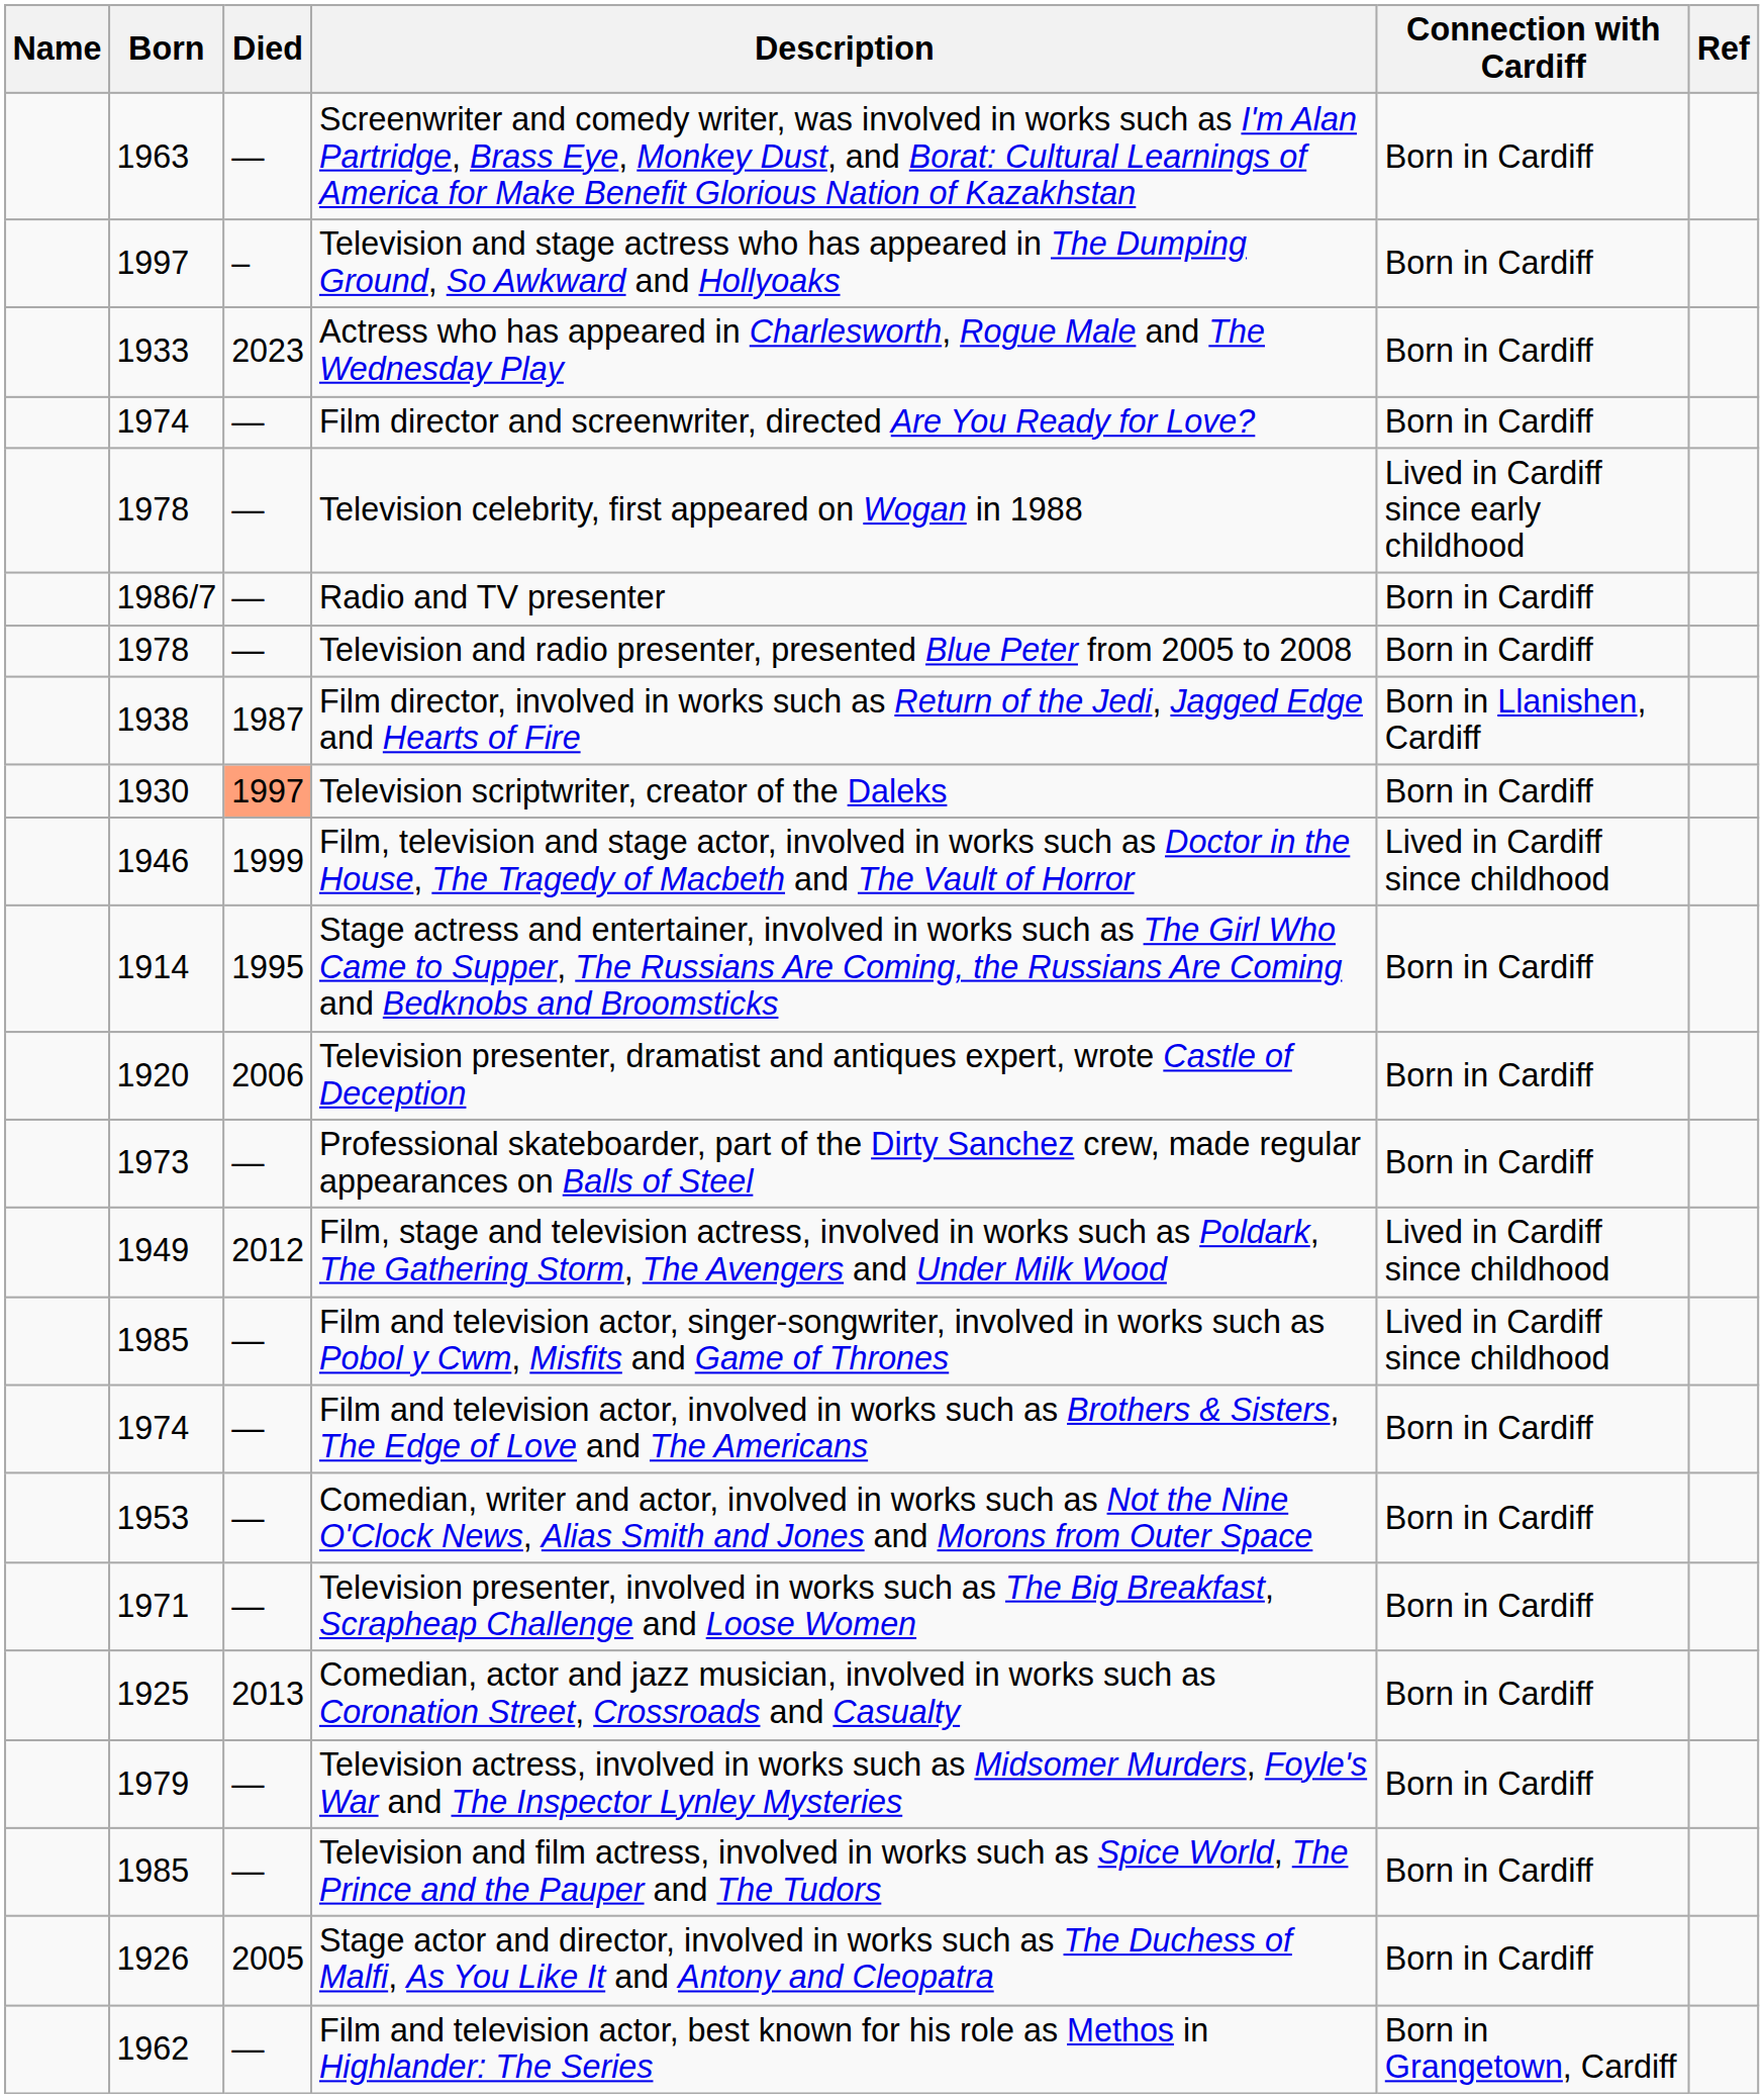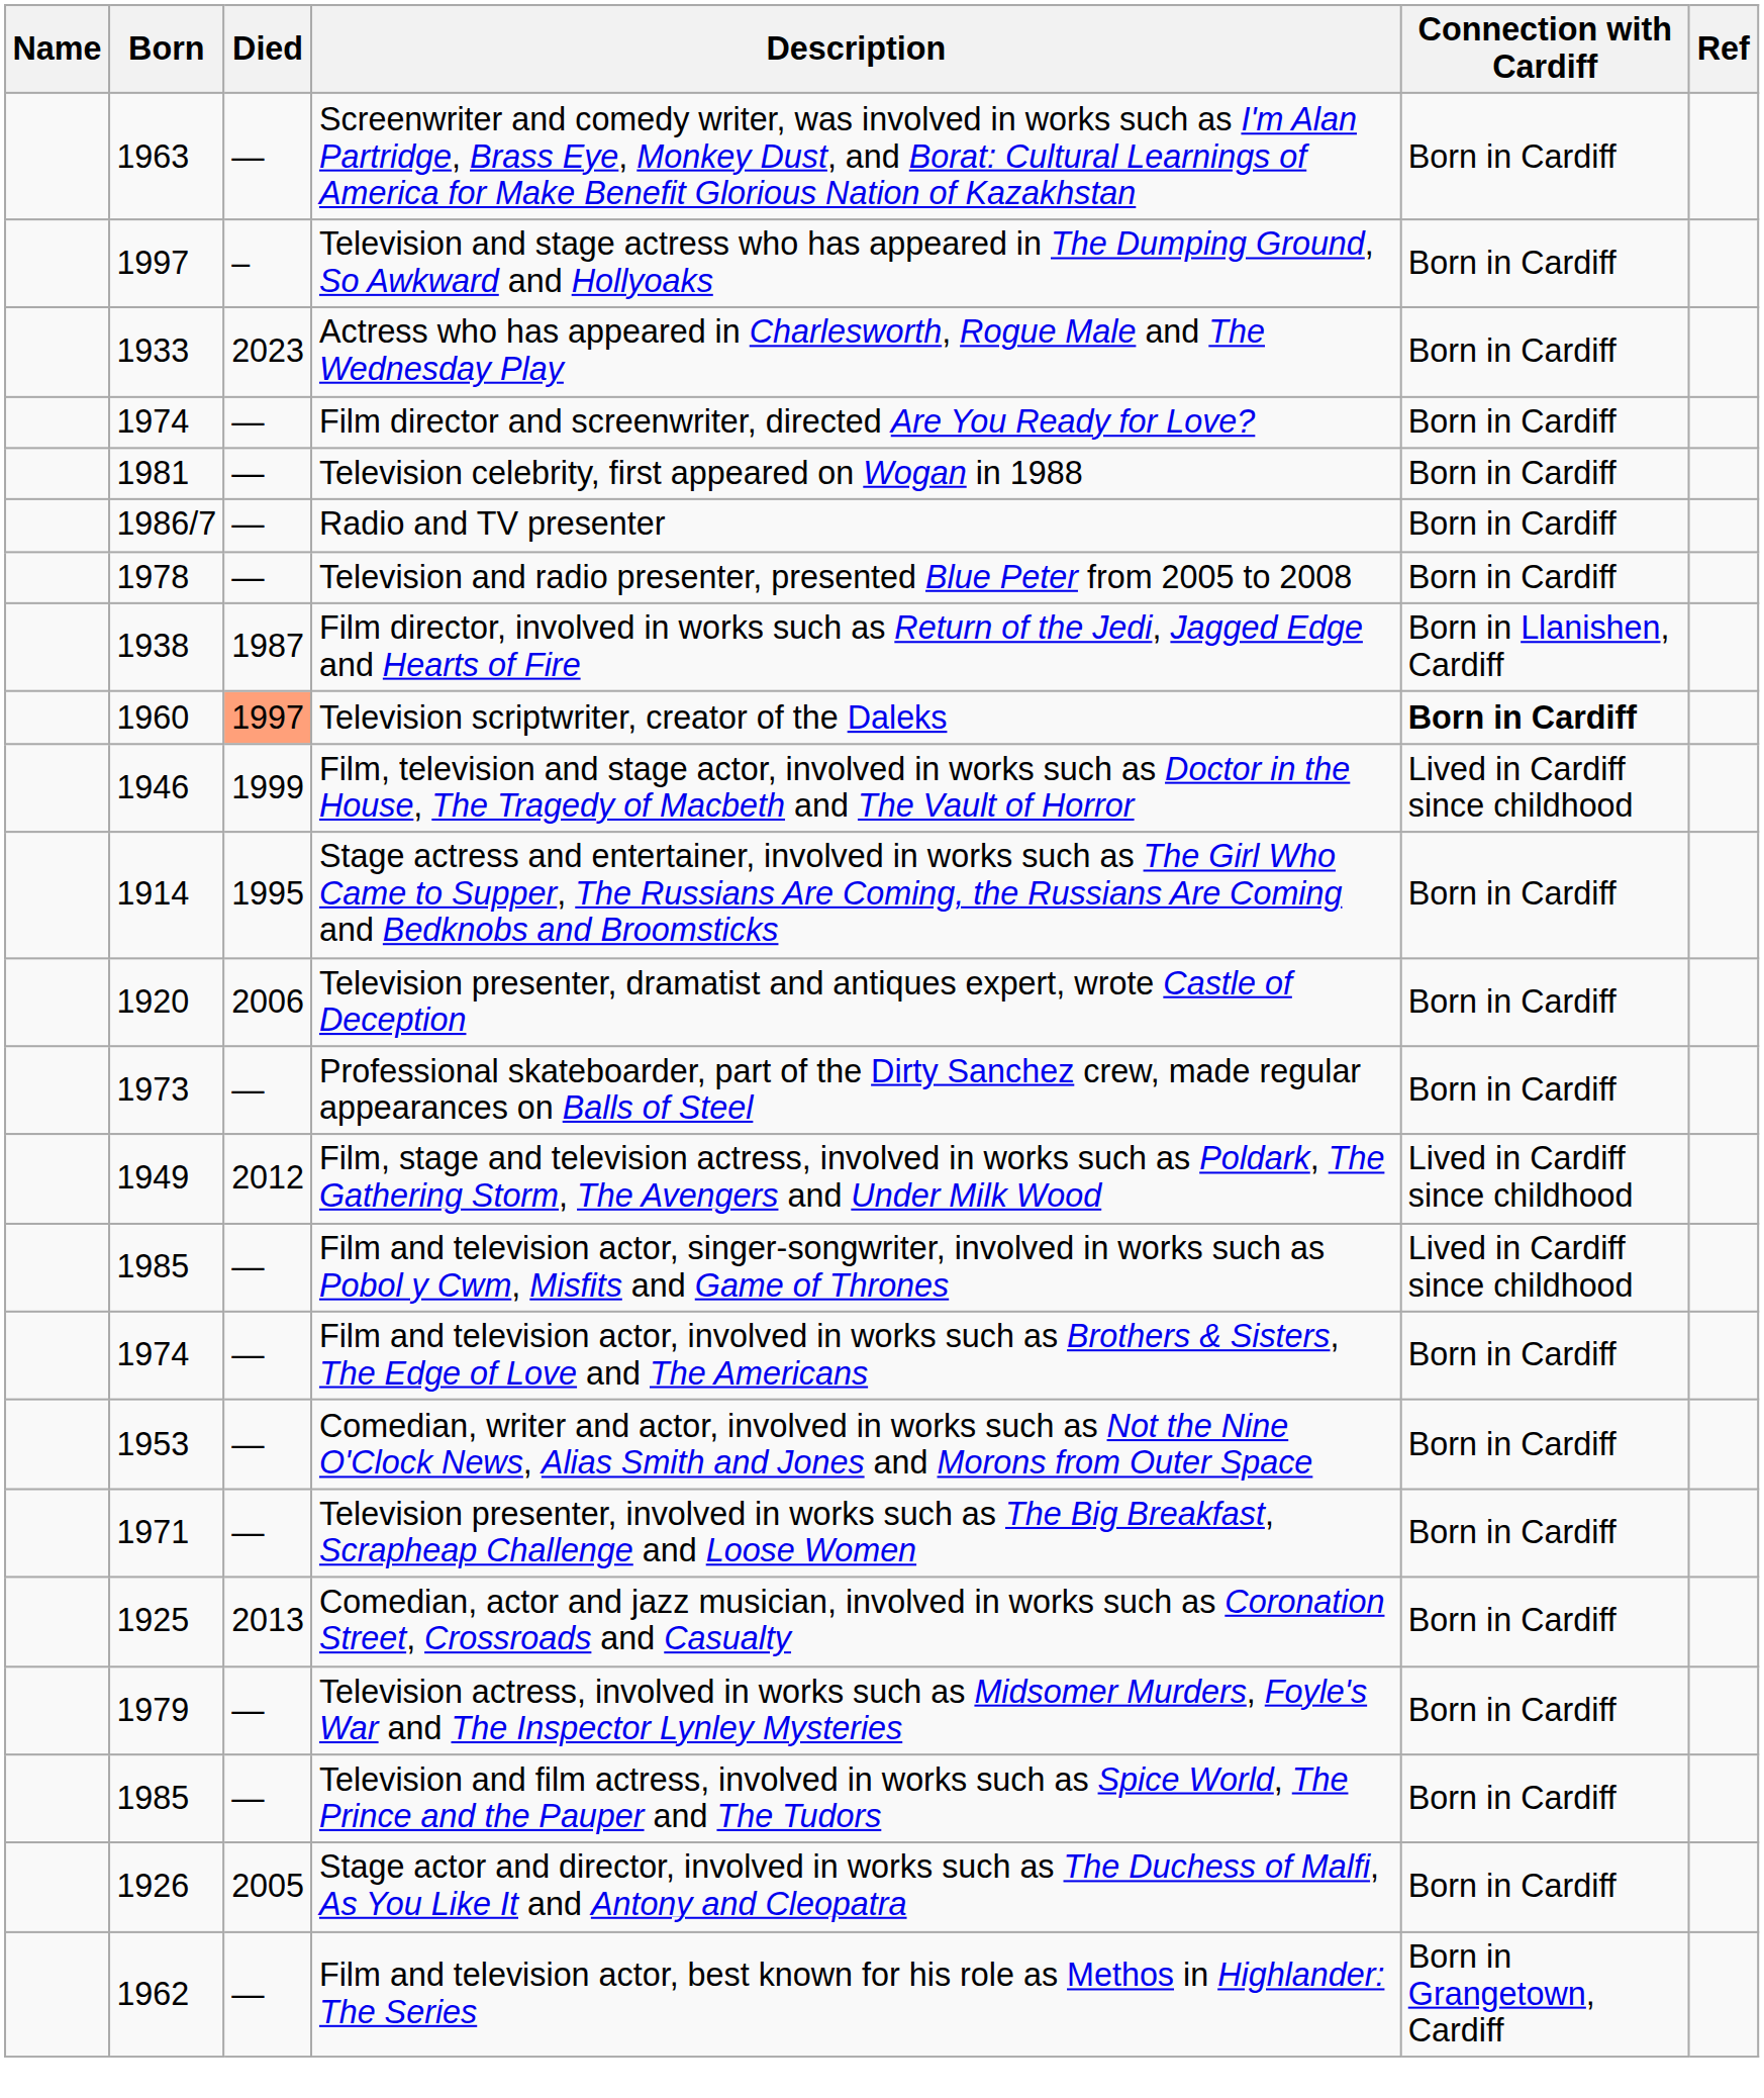Television celebrity, first appeared on Wogan in 1988 | Born: 1978 -> 1981
Television celebrity, first appeared on Wogan in 1988 | Connection with Cardiff: Lived in Cardiff since early childhood -> Born in Cardiff
Television scriptwriter, creator of the Daleks | Born: 1930 -> 1960
Television scriptwriter, creator of the Daleks | Connection with Cardiff: normal -> bold
